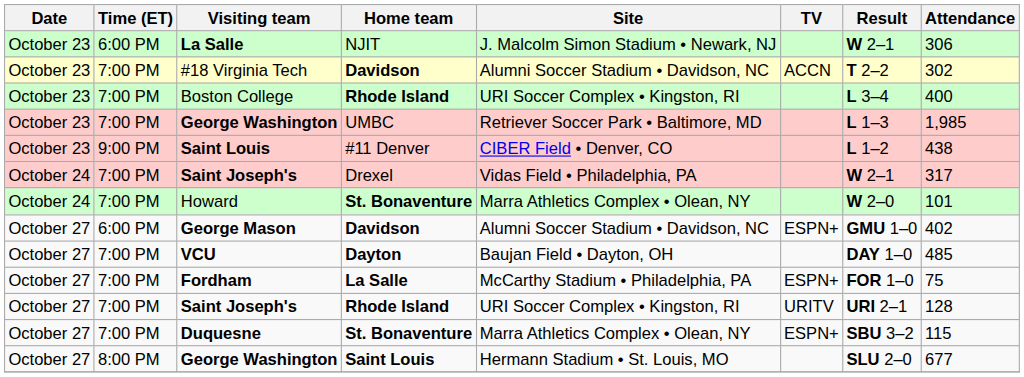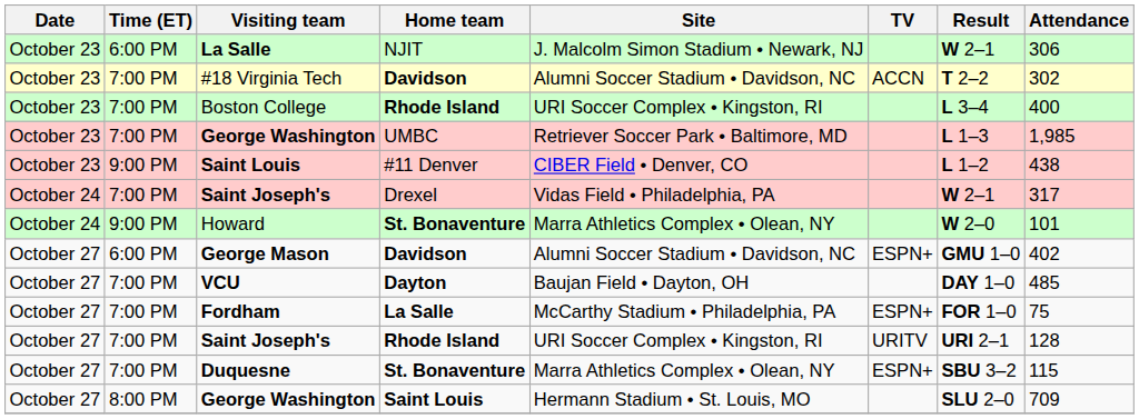Howard | Time (ET): 7:00 PM -> 9:00 PM
George Washington / Saint Louis | Attendance: 677 -> 709
